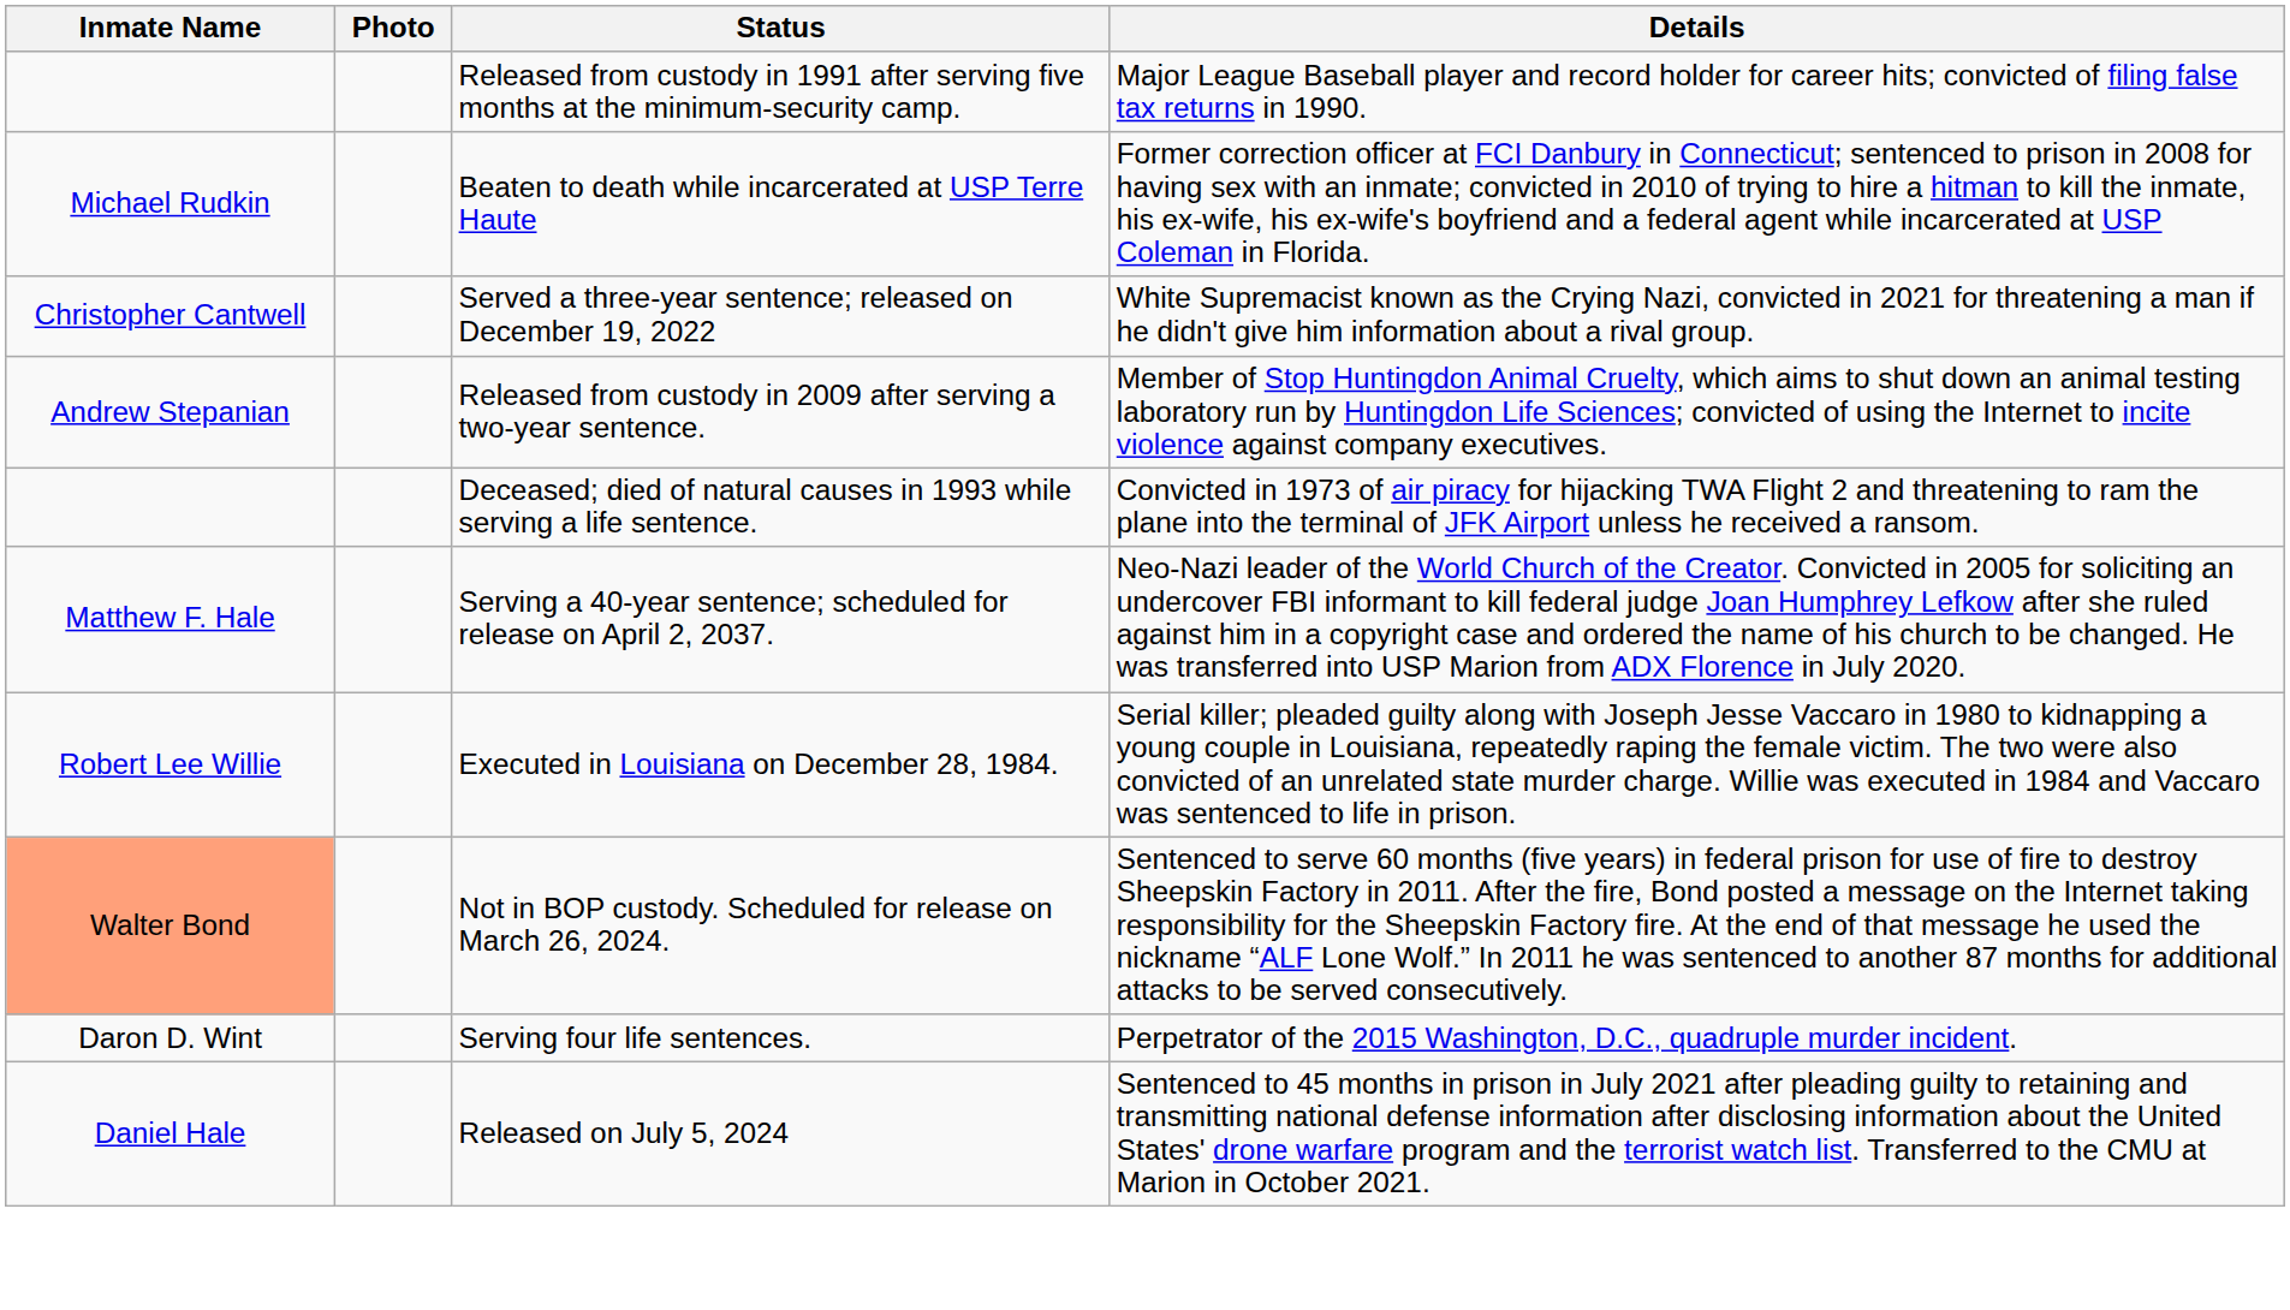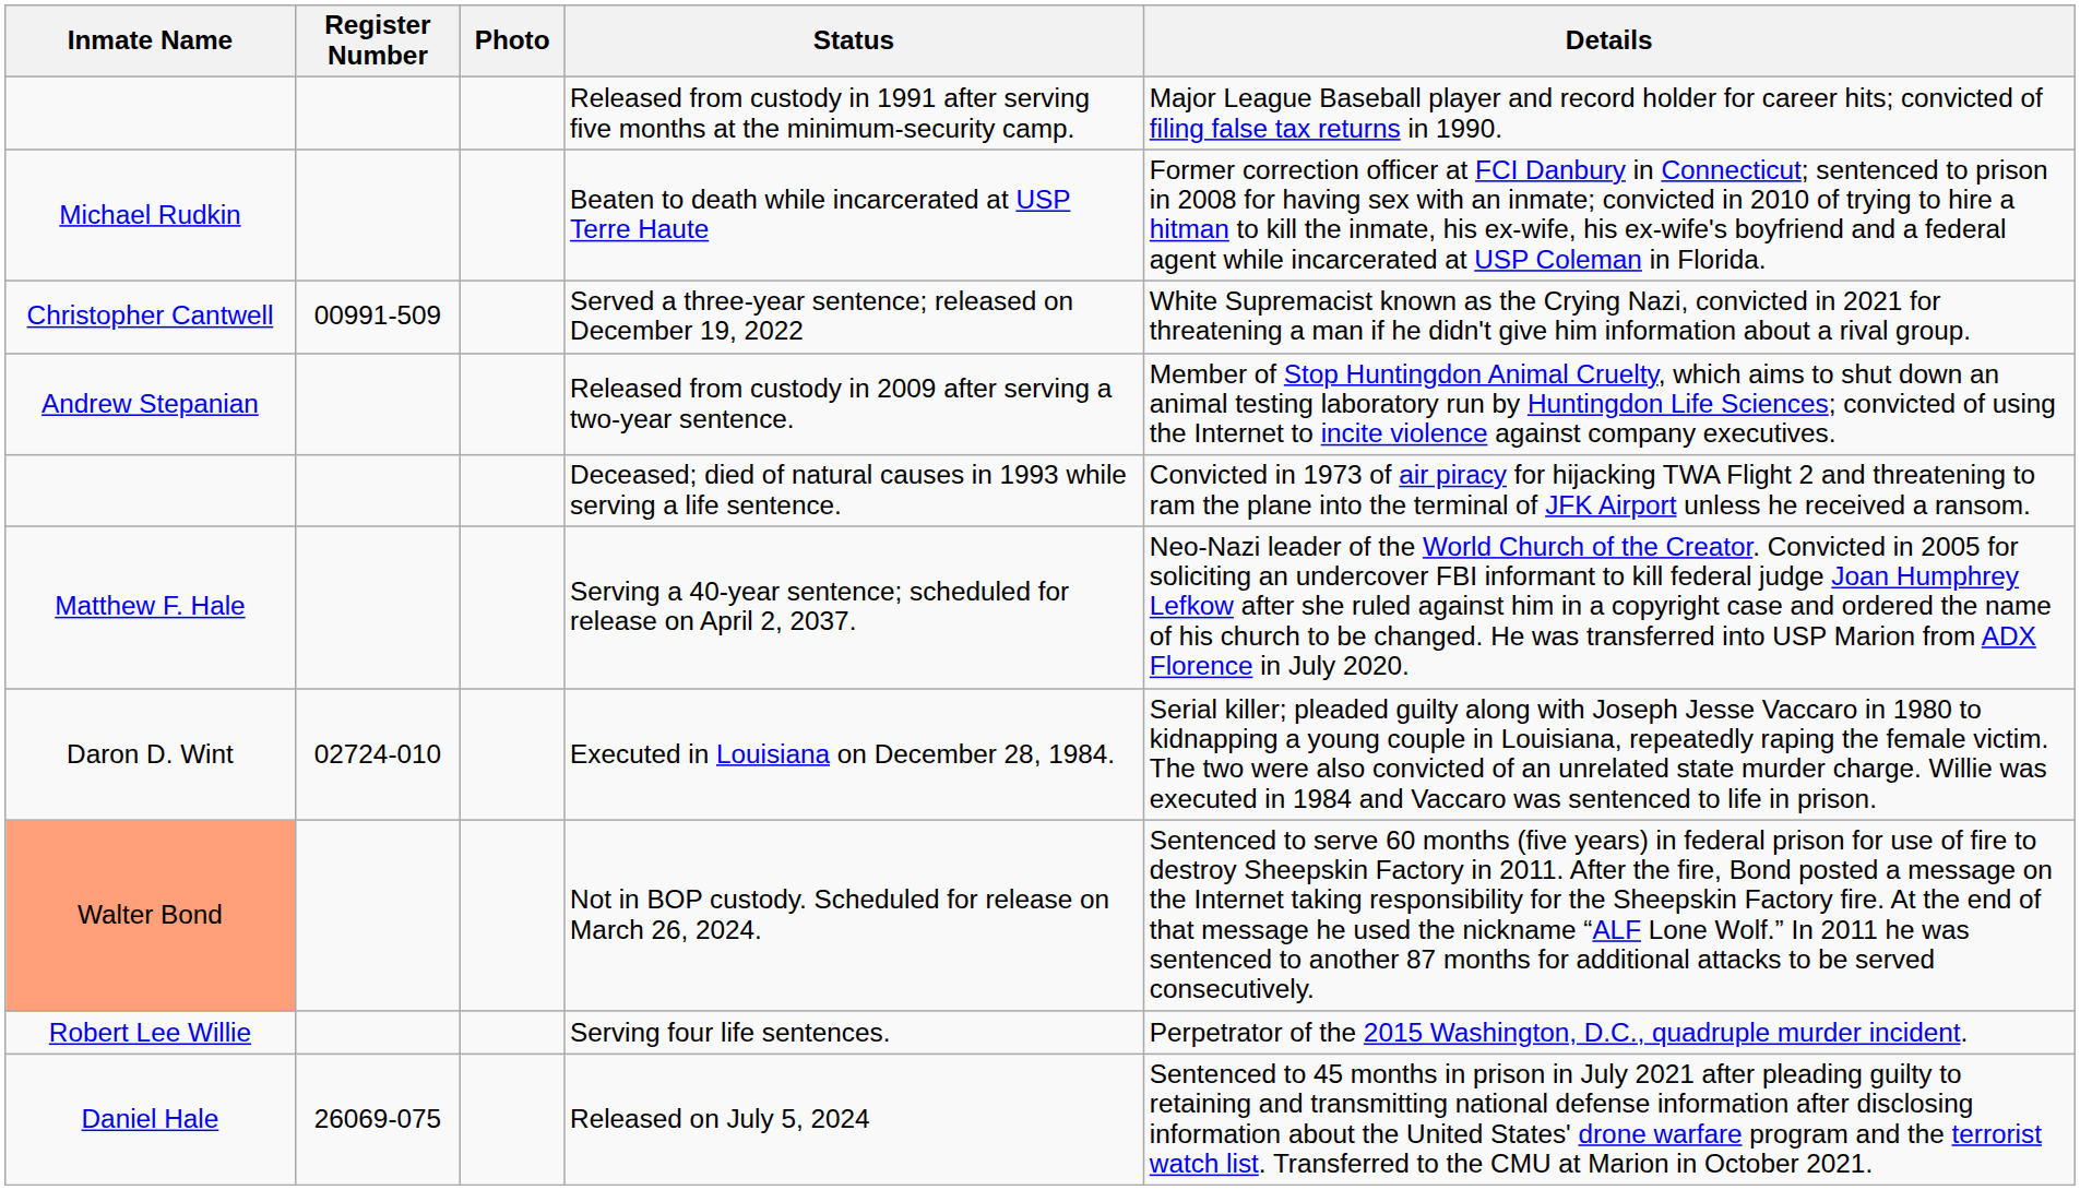+ column: Register Number | 00991-509 | 02724-010 | 26069-075
Executed in Louisiana on December 28, 1984. | Inmate Name: Robert Lee Willie -> Daron D. Wint
Serving four life sentences. | Inmate Name: Daron D. Wint -> Robert Lee Willie
